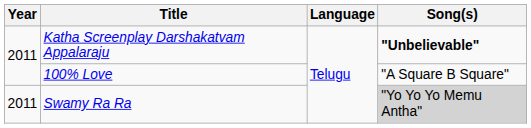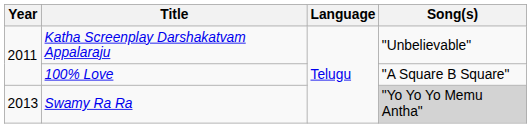Katha Screenplay Darshakatvam Appalaraju | Song(s): bold -> normal
Swamy Ra Ra | Year: 2011 -> 2013
